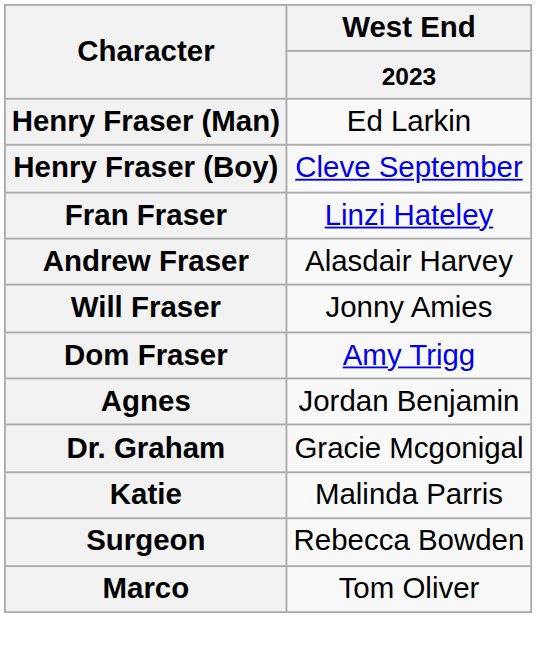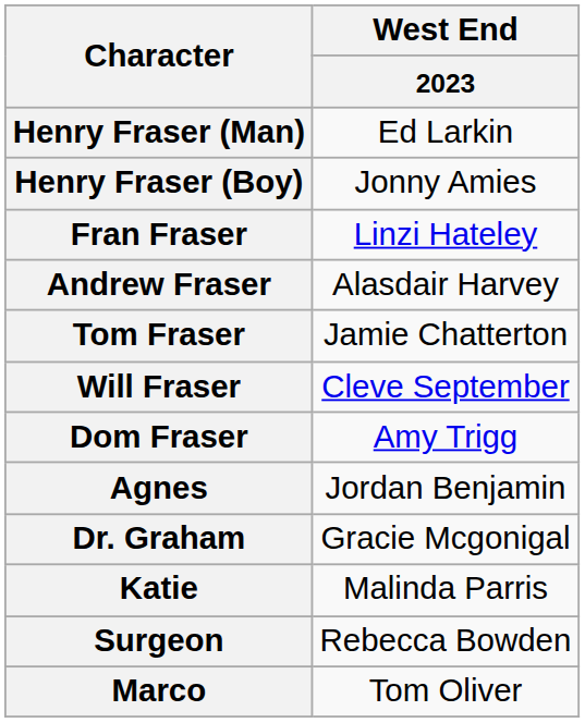Henry Fraser (Boy) | West End / 2023: Cleve September -> Jonny Amies
+ row: Tom Fraser | Jamie Chatterton
Will Fraser | West End / 2023: Jonny Amies -> Cleve September
